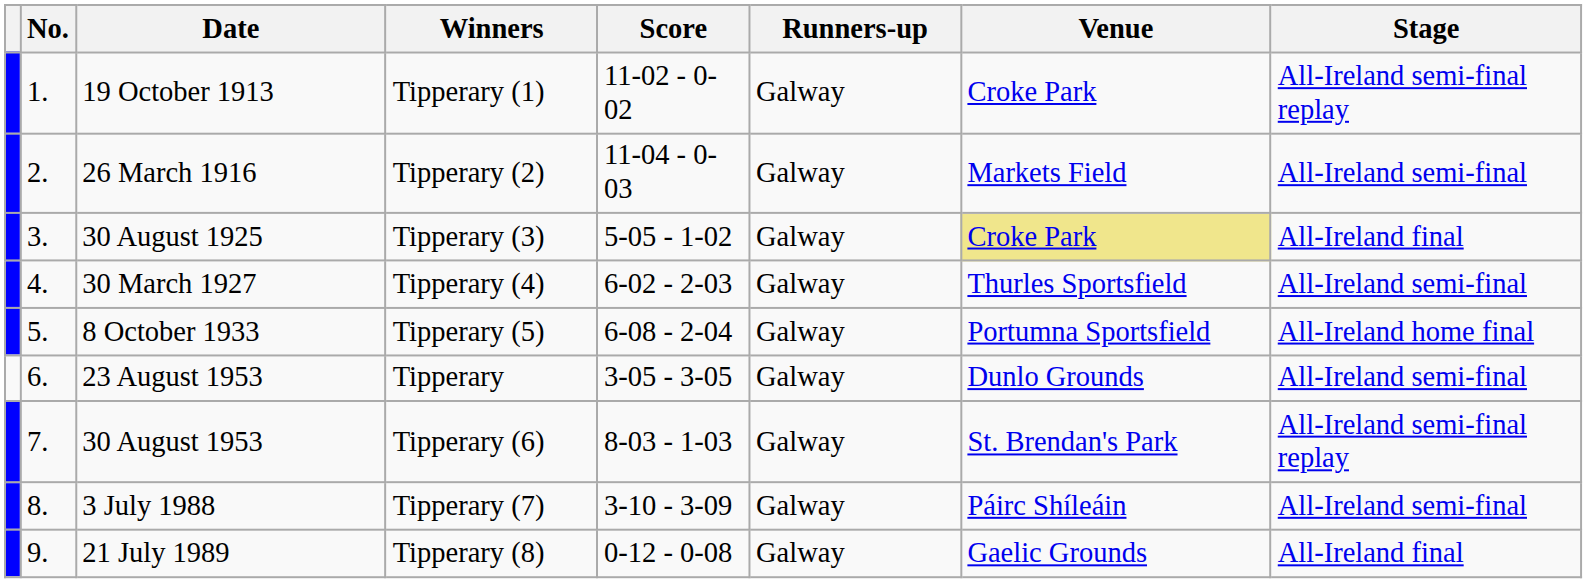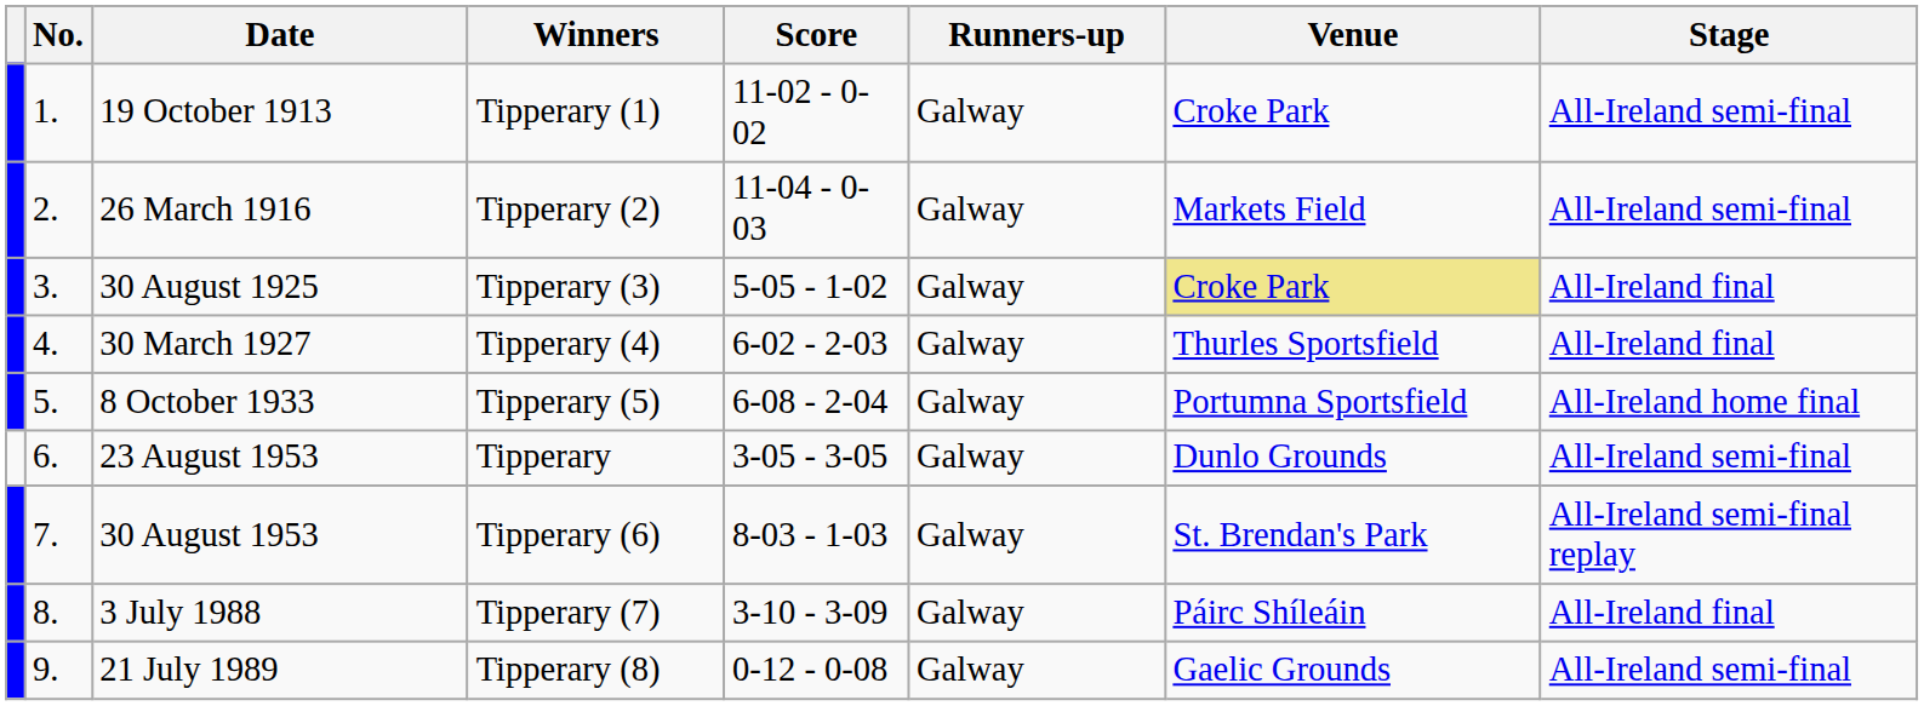19 October 1913 | Stage: All-Ireland semi-final replay -> All-Ireland semi-final
30 March 1927 | Stage: All-Ireland semi-final -> All-Ireland final
3 July 1988 | Stage: All-Ireland semi-final -> All-Ireland final
21 July 1989 | Stage: All-Ireland final -> All-Ireland semi-final
